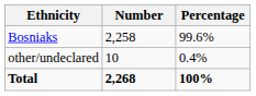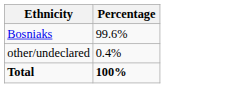- column: Number | 2,258 | 10 | 2,268
